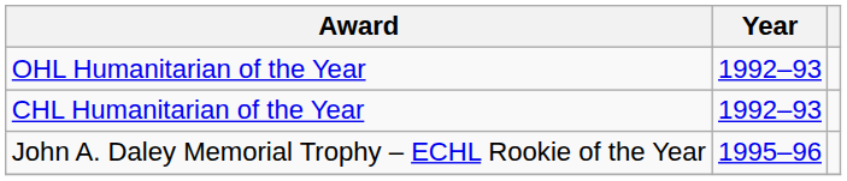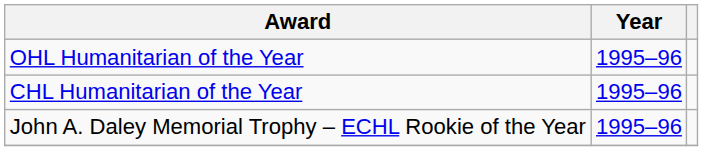OHL Humanitarian of the Year | Year: 1992–93 -> 1995–96
CHL Humanitarian of the Year | Year: 1992–93 -> 1995–96
